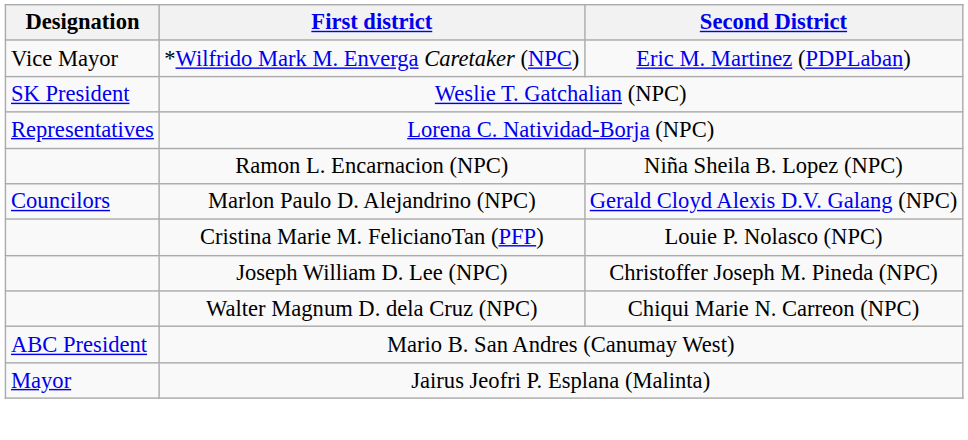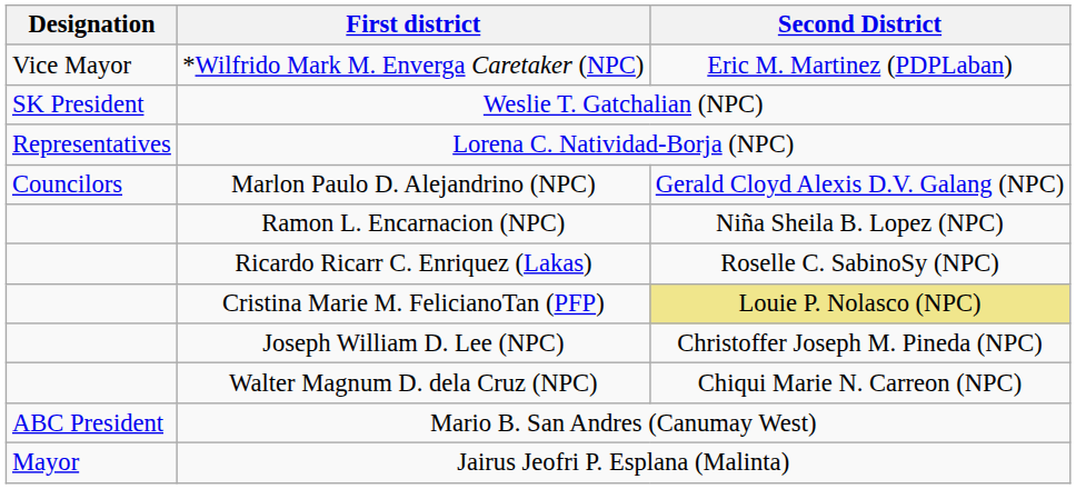rows swapped: Marlon Paulo D. Alejandrino (NPC) <-> Ramon L. Encarnacion (NPC)
+ row: Ricardo Ricarr C. Enriquez (Lakas) | Roselle C. SabinoSy (NPC)
Cristina Marie M. FelicianoTan (PFP) | Second District: no background -> khaki background
